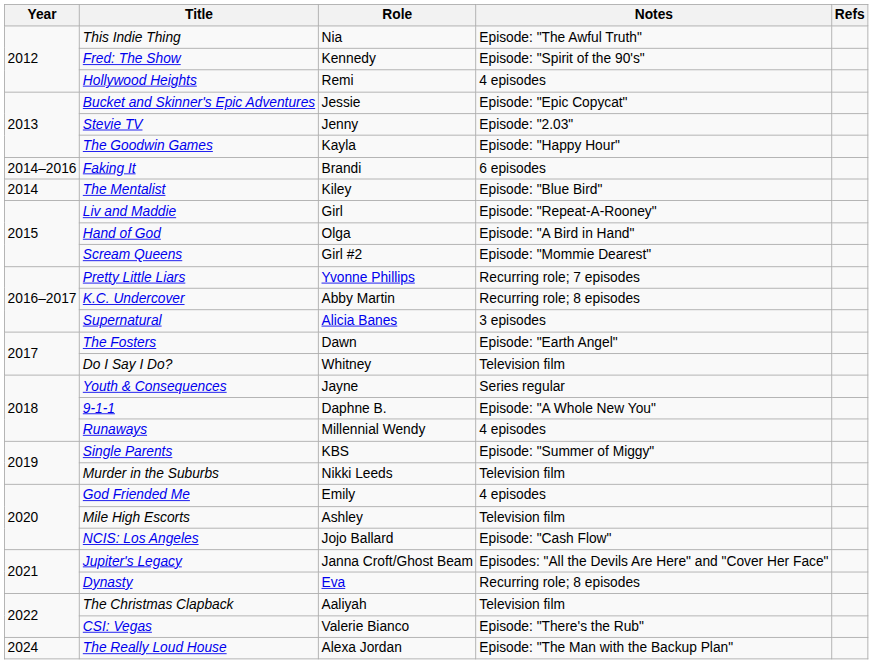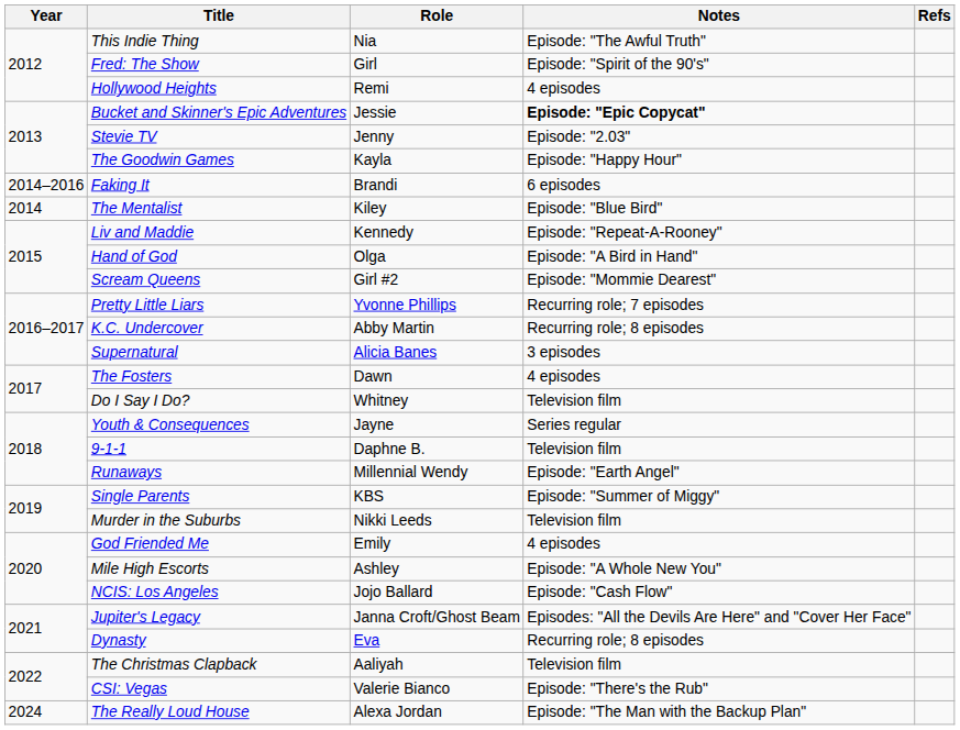Fred: The Show | Role: Kennedy -> Girl
Bucket and Skinner's Epic Adventures | Notes: normal -> bold
Liv and Maddie | Role: Girl -> Kennedy
The Fosters | Notes: Episode: "Earth Angel" -> 4 episodes
9-1-1 | Notes: Episode: "A Whole New You" -> Television film
Runaways | Notes: 4 episodes -> Episode: "Earth Angel"
Mile High Escorts | Notes: Television film -> Episode: "A Whole New You"
